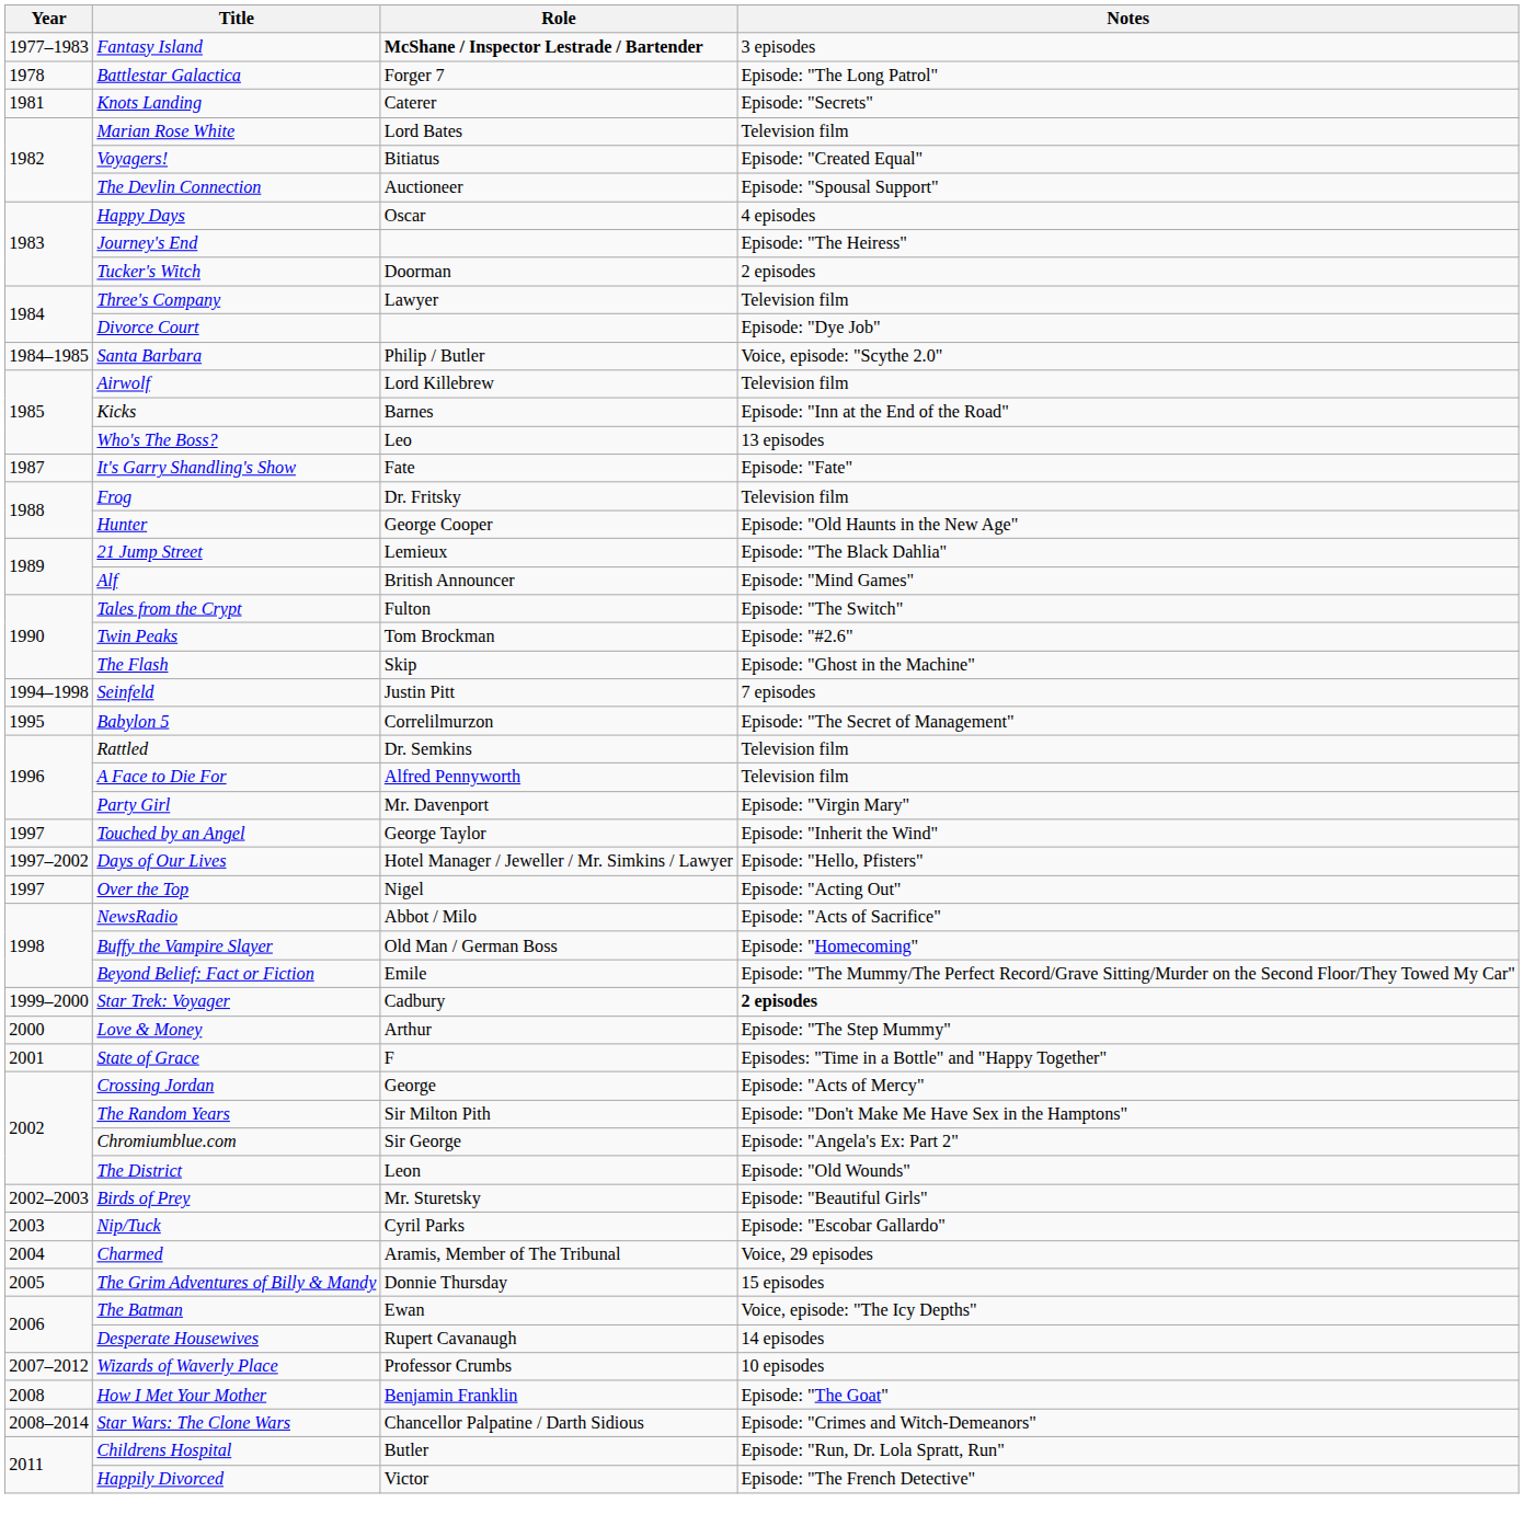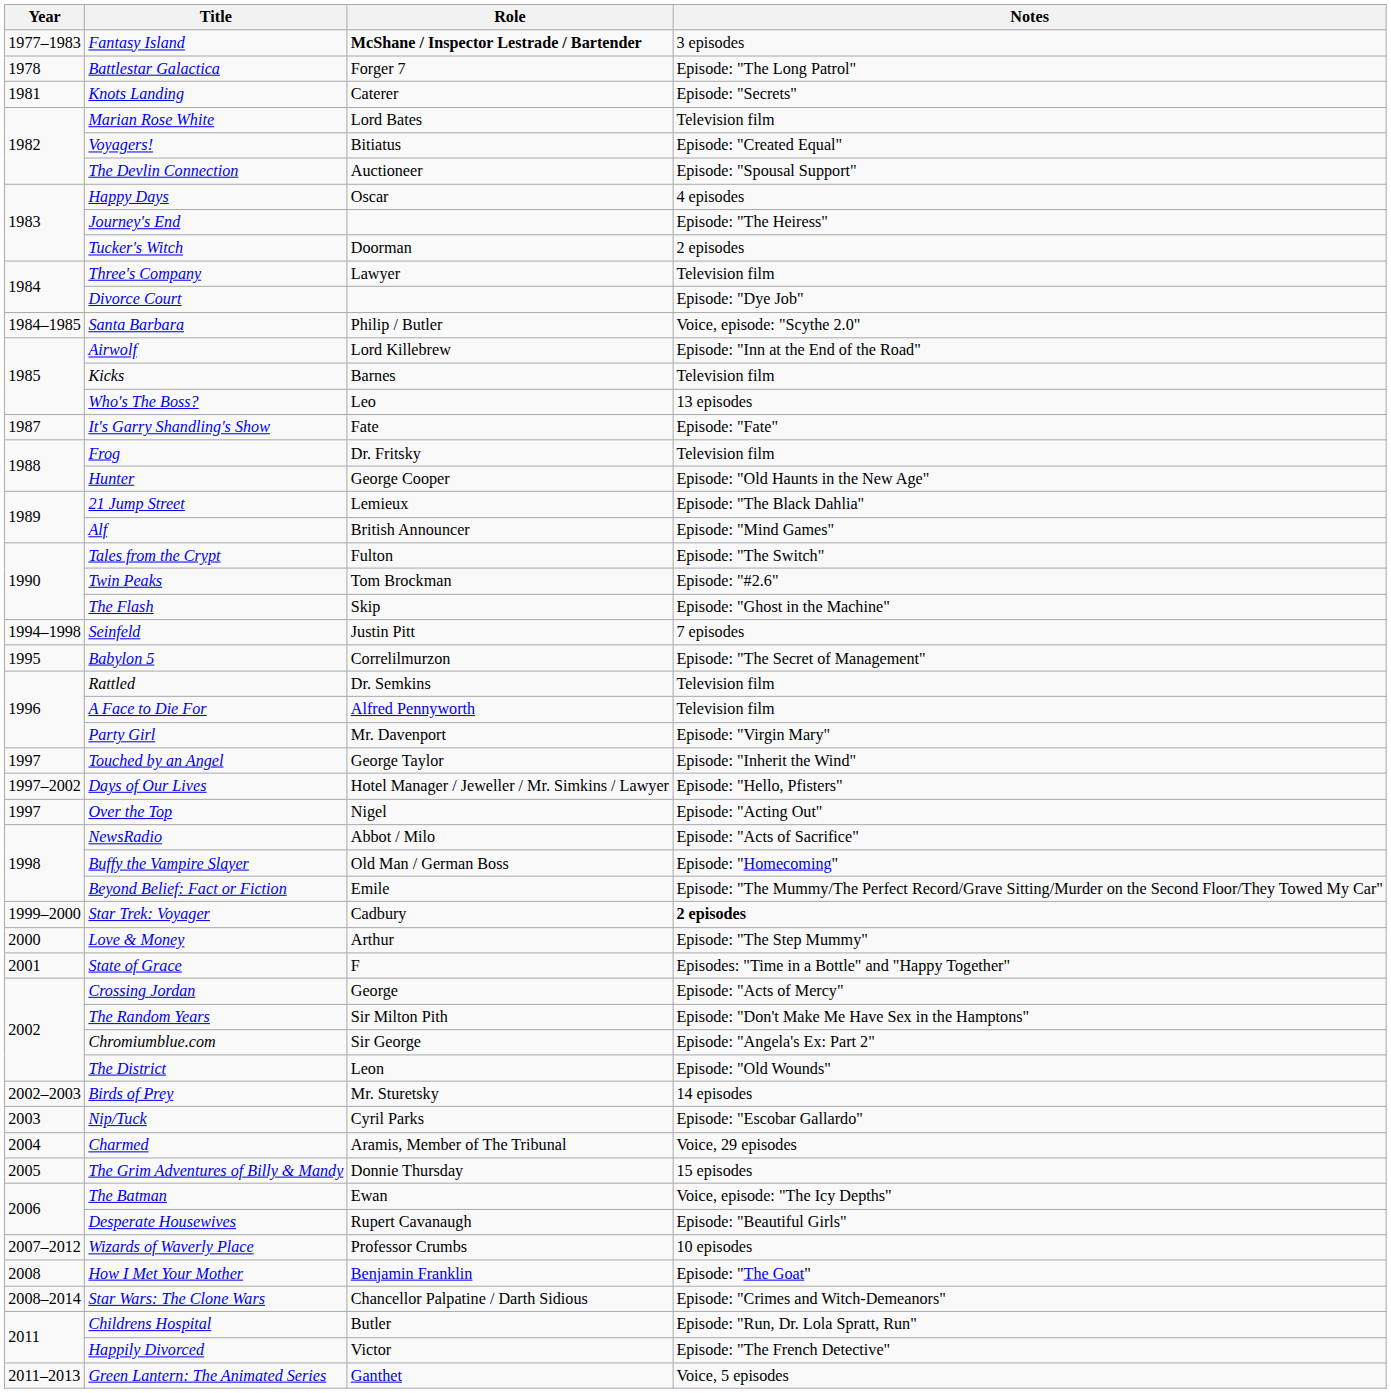Airwolf | Notes: Television film -> Episode: "Inn at the End of the Road"
Kicks | Notes: Episode: "Inn at the End of the Road" -> Television film
Birds of Prey | Notes: Episode: "Beautiful Girls" -> 14 episodes
Desperate Housewives | Notes: 14 episodes -> Episode: "Beautiful Girls"
+ row: 2011–2013 | Green Lantern: The Animated Series | Ganthet | Voice, 5 episodes
